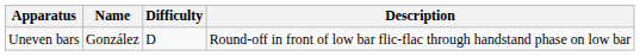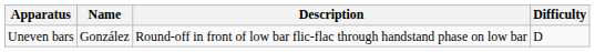columns swapped: Description <-> Difficulty
